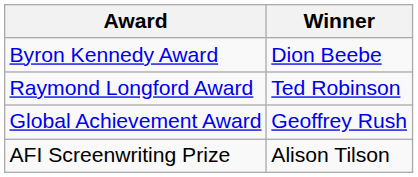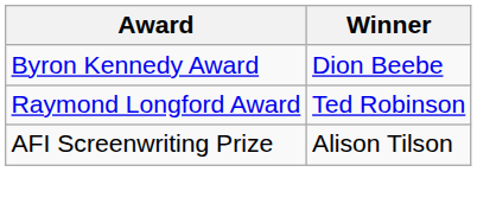- row: Global Achievement Award | Geoffrey Rush
